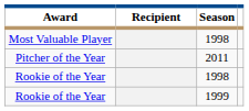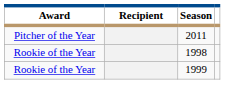- row: Most Valuable Player | 1998
